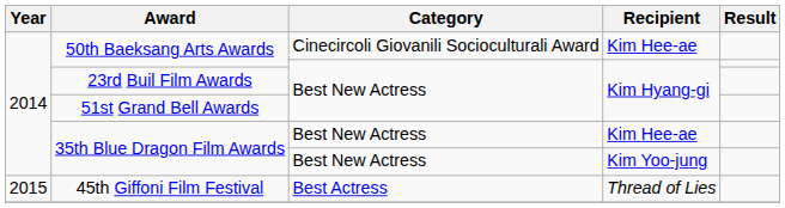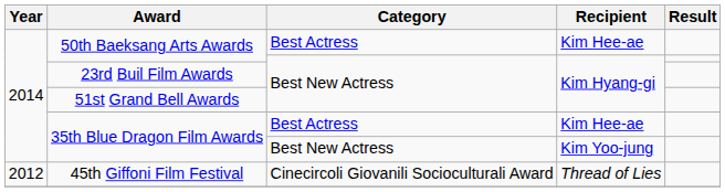50th Baeksang Arts Awards / Kim Hee-ae | Category: Cinecircoli Giovanili Socioculturali Award -> Best Actress
35th Blue Dragon Film Awards / Kim Hee-ae | Category: Best New Actress -> Best Actress
45th Giffoni Film Festival | Year: 2015 -> 2012
45th Giffoni Film Festival | Category: Best Actress -> Cinecircoli Giovanili Socioculturali Award
